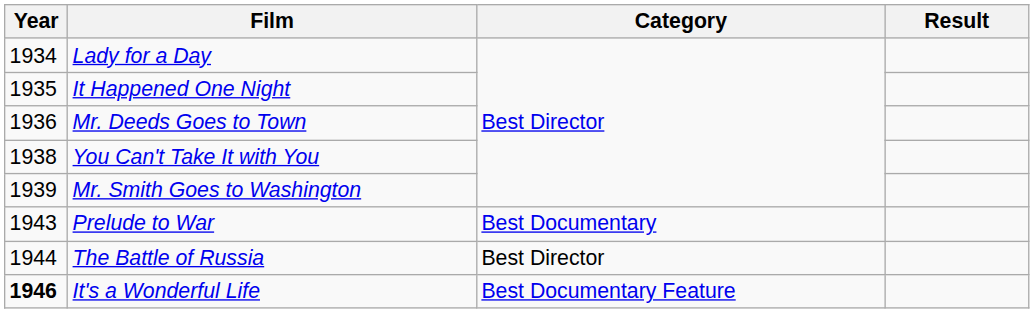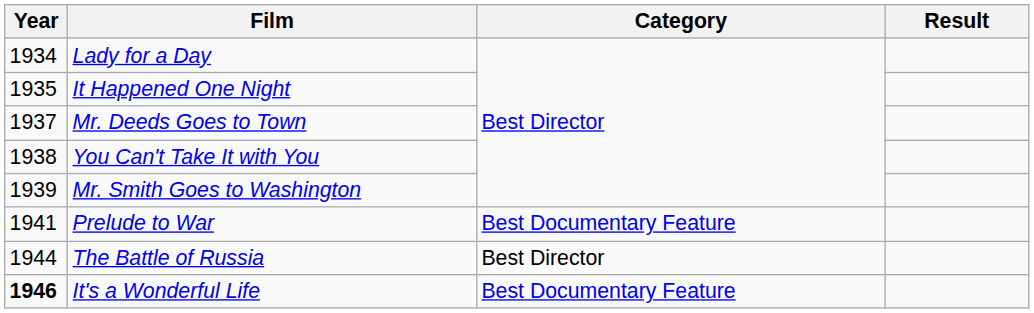Mr. Deeds Goes to Town | Year: 1936 -> 1937
Prelude to War | Year: 1943 -> 1941
Prelude to War | Category: Best Documentary -> Best Documentary Feature
